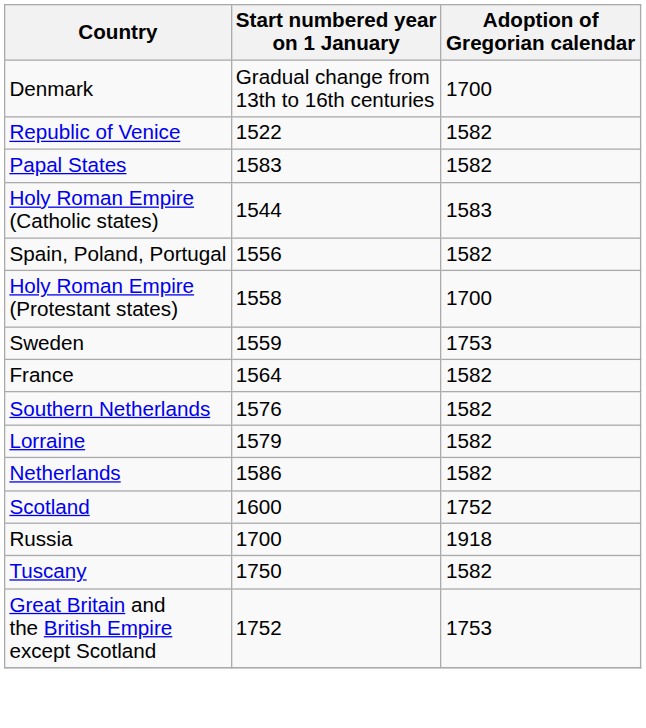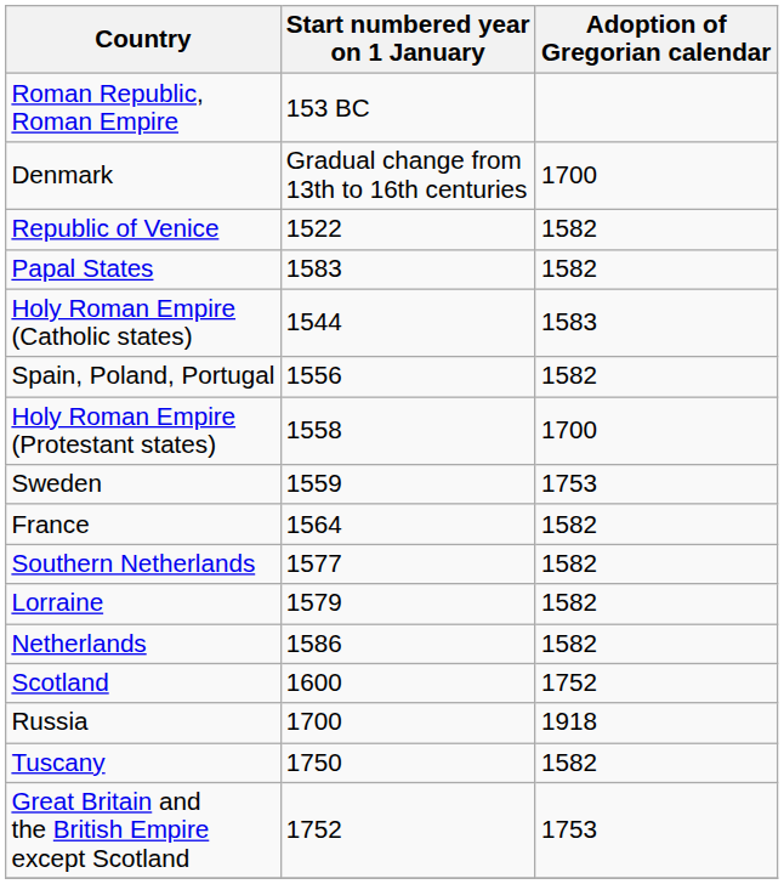+ row: Roman Republic, Roman Empire | 153 BC
Southern Netherlands | Start numbered year on 1 January: 1576 -> 1577
